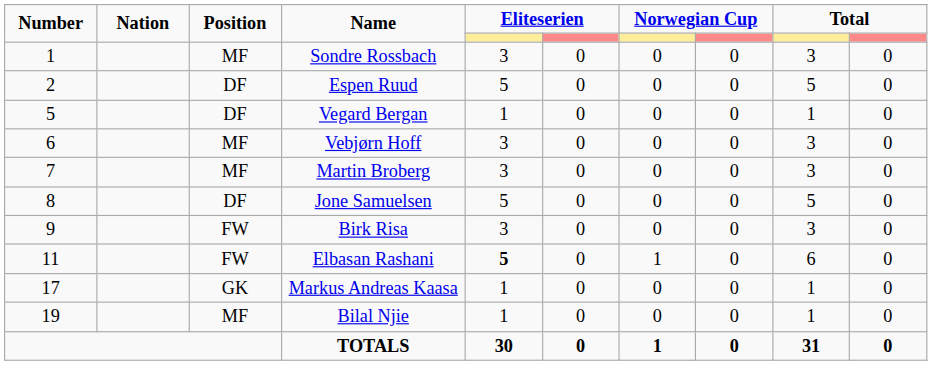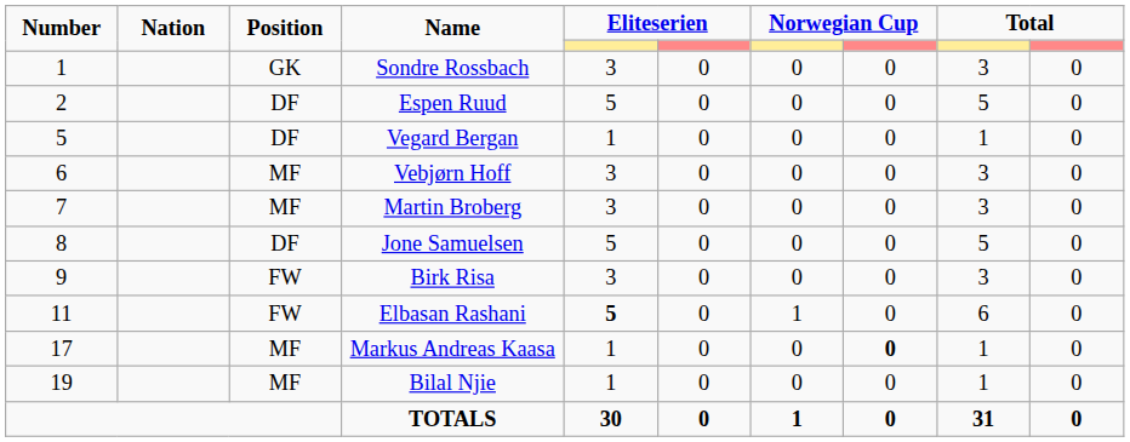Sondre Rossbach | Position: MF -> GK
Markus Andreas Kaasa | Position: GK -> MF
Markus Andreas Kaasa | column 8: normal -> bold
